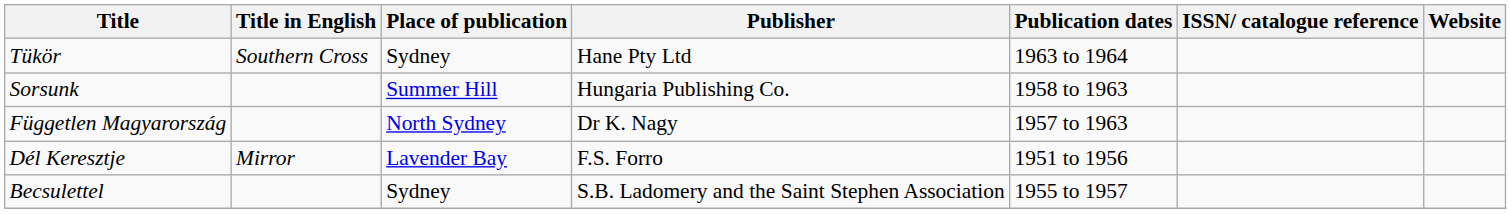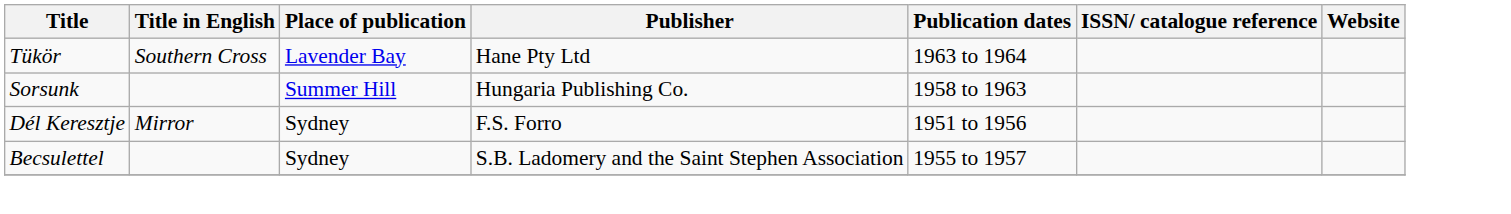Tükör | Place of publication: Sydney -> Lavender Bay
- row: Független Magyarország | North Sydney | Dr K. Nagy | 1957 to 1963
Dél Keresztje | Place of publication: Lavender Bay -> Sydney
